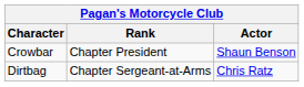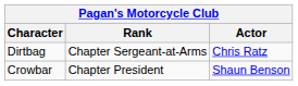rows swapped: Crowbar <-> Dirtbag
